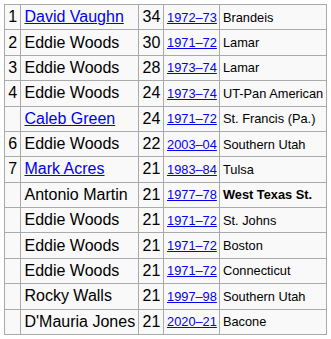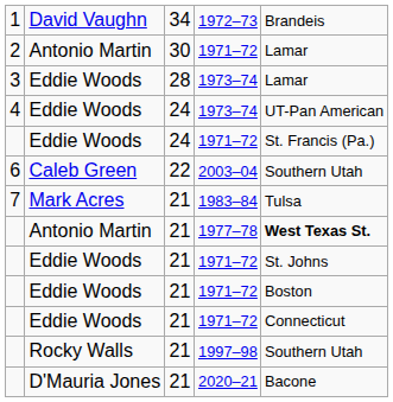30 / 1971–72 | column 2: Eddie Woods -> Antonio Martin
24 / 1971–72 | column 2: Caleb Green -> Eddie Woods
2003–04 | column 2: Eddie Woods -> Caleb Green
